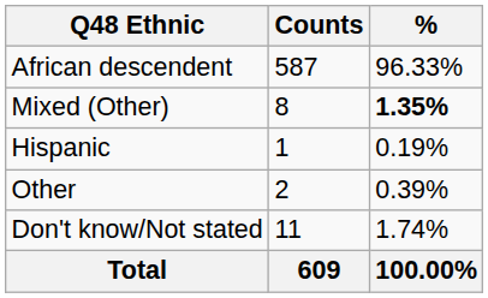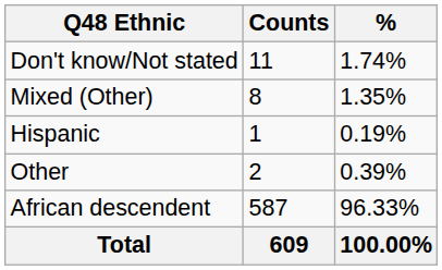rows swapped: African descendent <-> Don't know/Not stated
Mixed (Other) | %: bold -> normal
